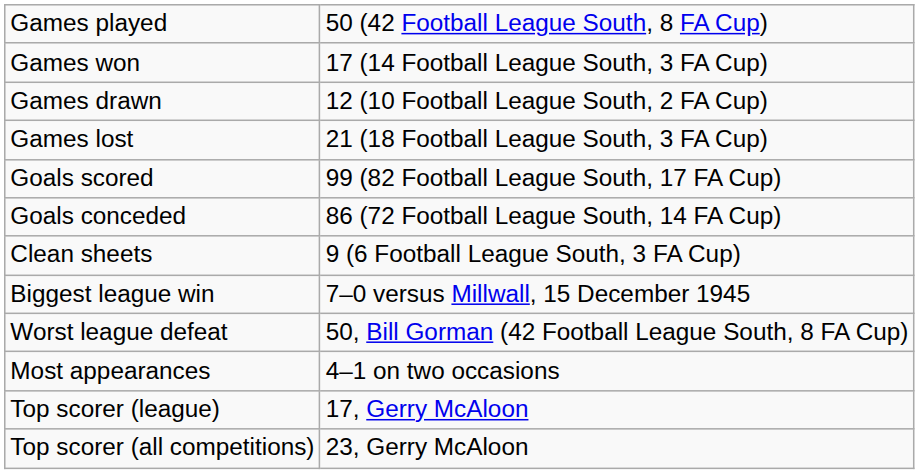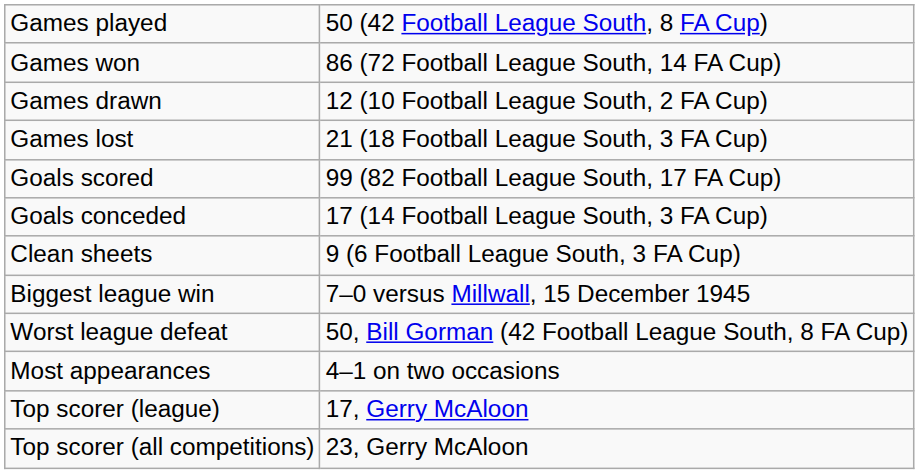Games won | column 2: 17 (14 Football League South, 3 FA Cup) -> 86 (72 Football League South, 14 FA Cup)
Goals conceded | column 2: 86 (72 Football League South, 14 FA Cup) -> 17 (14 Football League South, 3 FA Cup)
